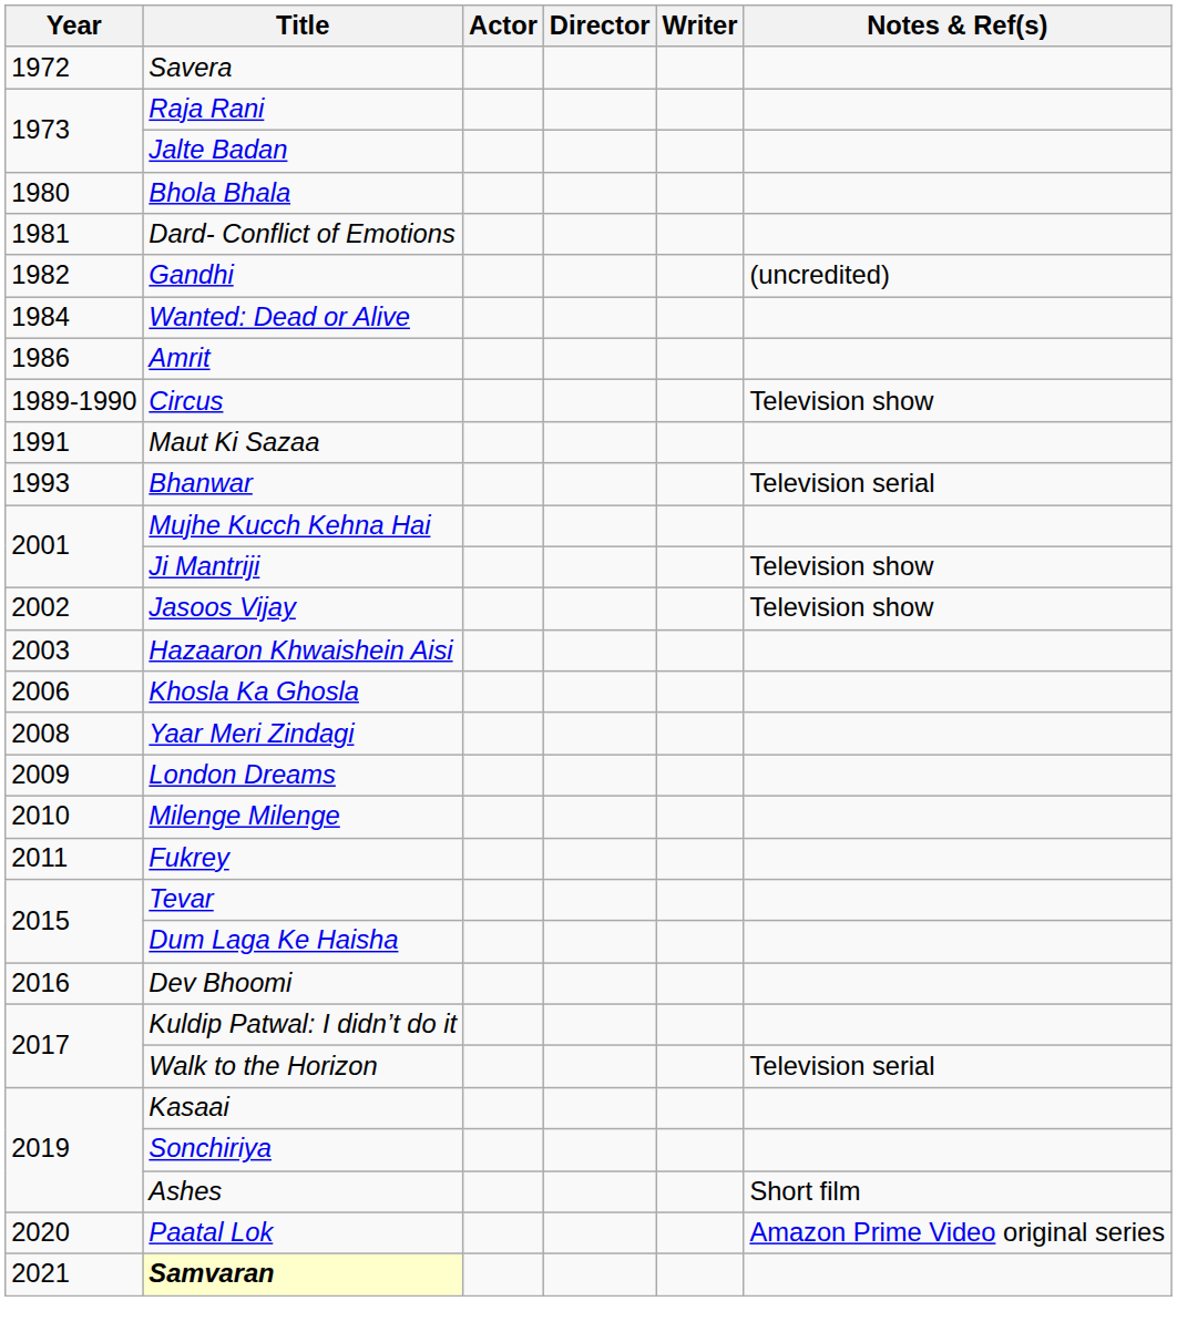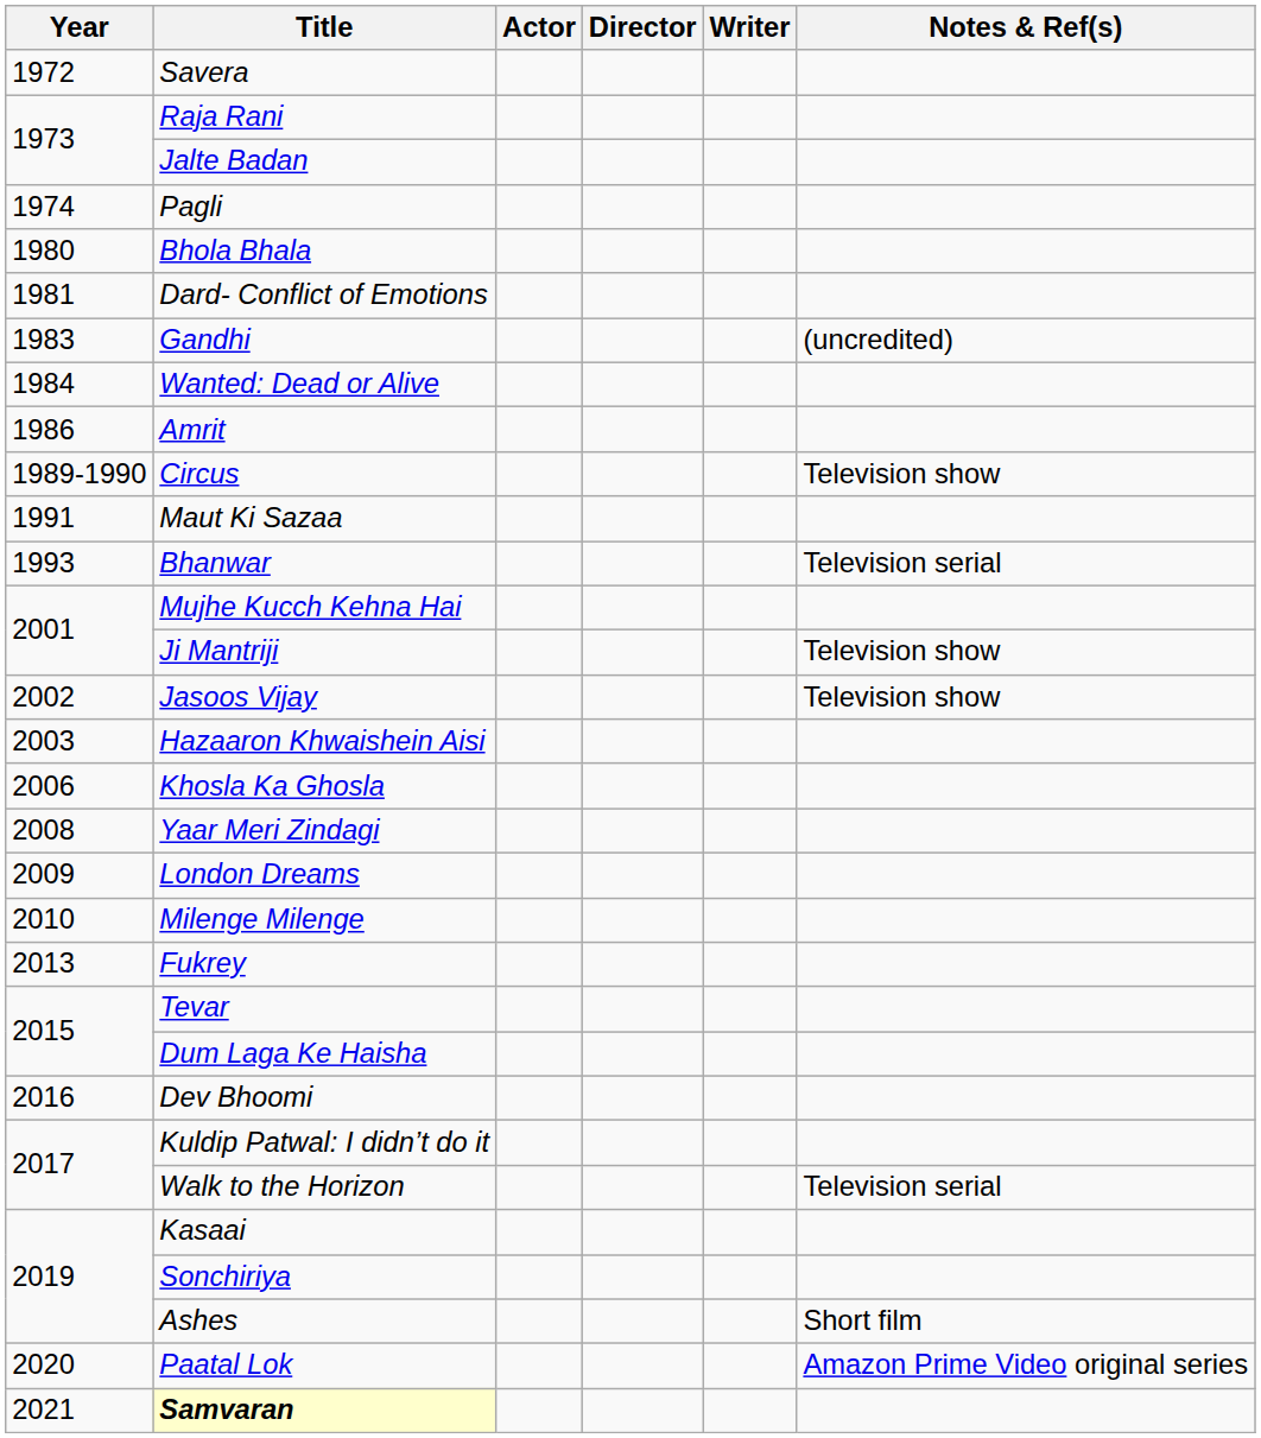+ row: 1974 | Pagli
Gandhi | Year: 1982 -> 1983
Fukrey | Year: 2011 -> 2013
